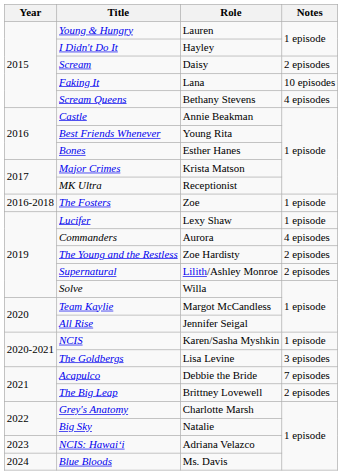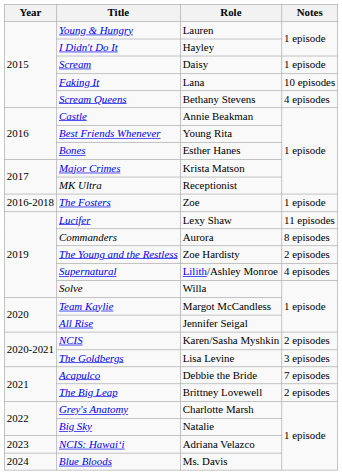Scream | Notes: 2 episodes -> 1 episode
Lucifer | Notes: 1 episode -> 11 episodes
Commanders | Notes: 4 episodes -> 8 episodes
Supernatural | Notes: 2 episodes -> 4 episodes
NCIS | Notes: 1 episode -> 2 episodes
